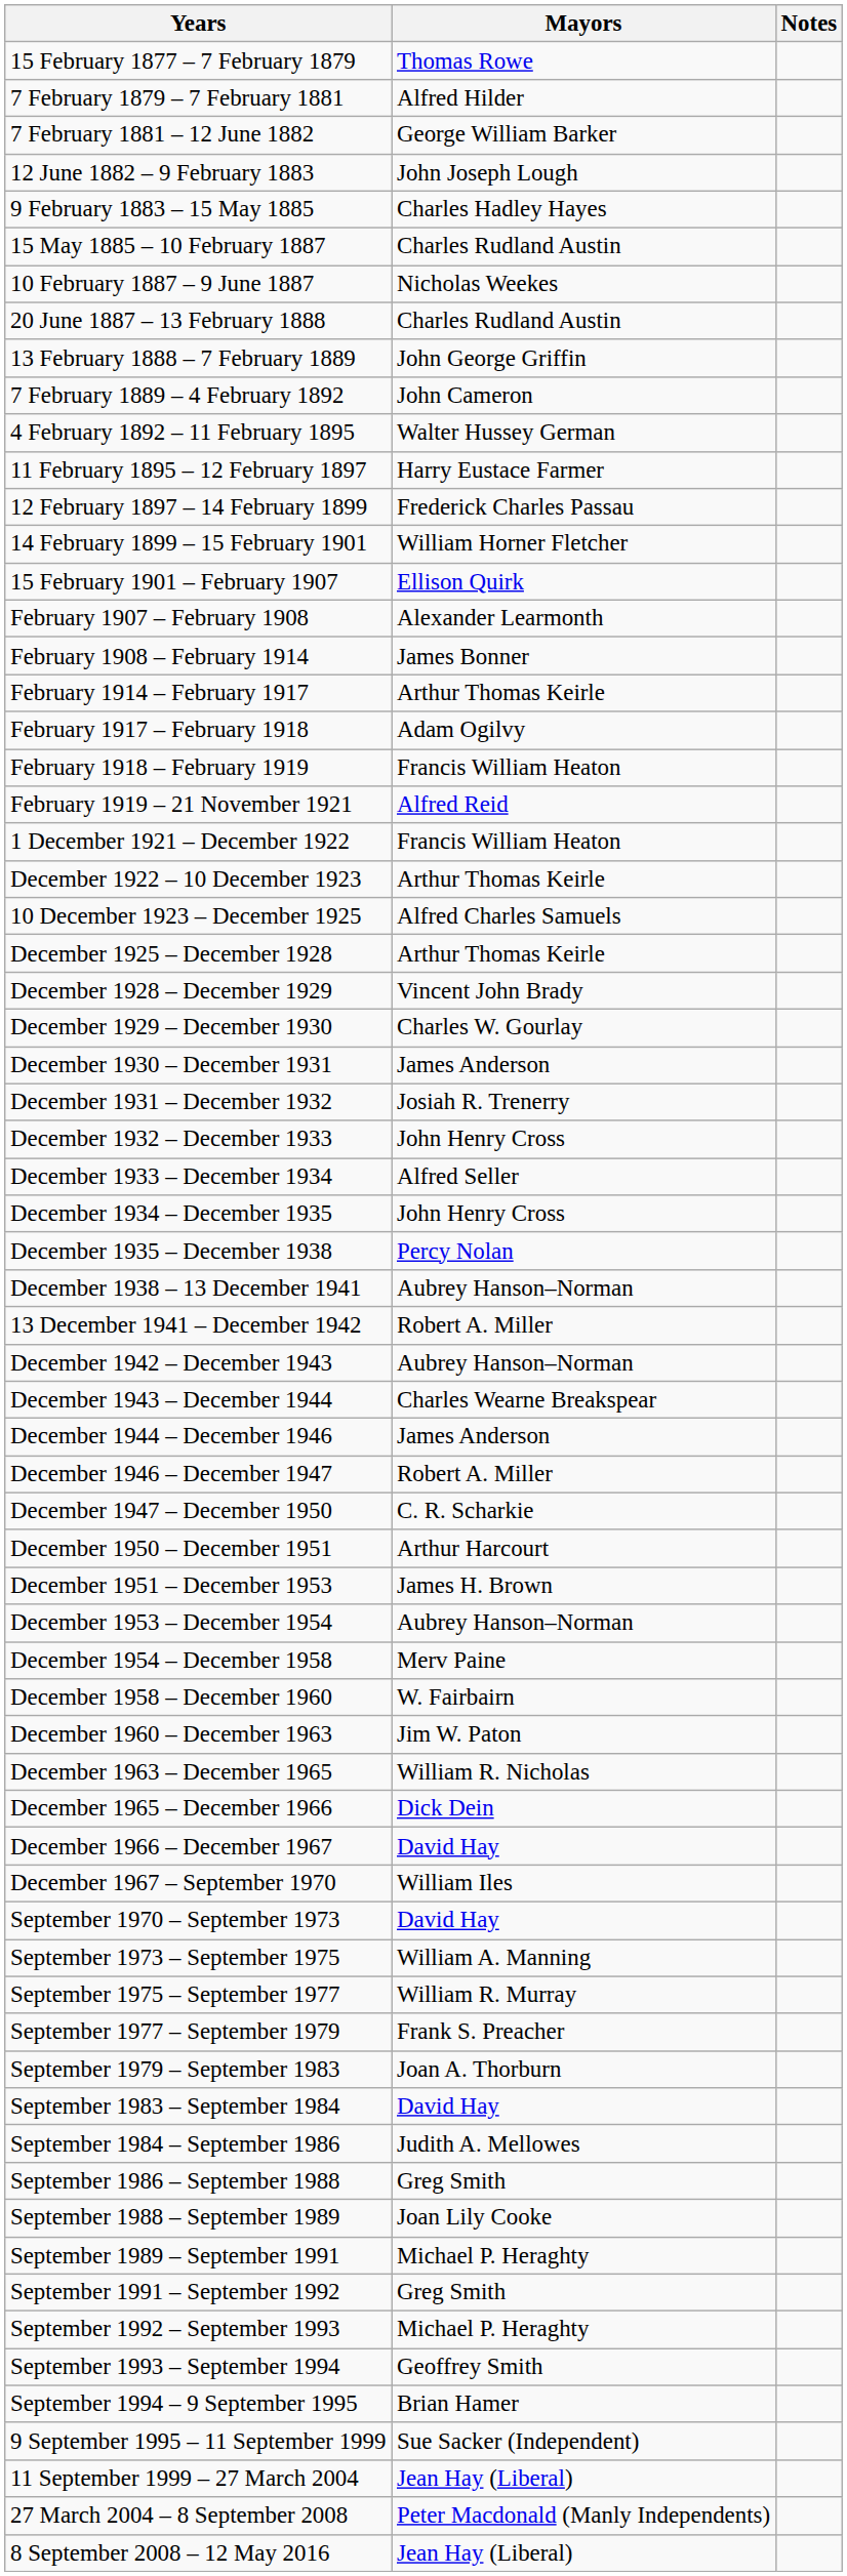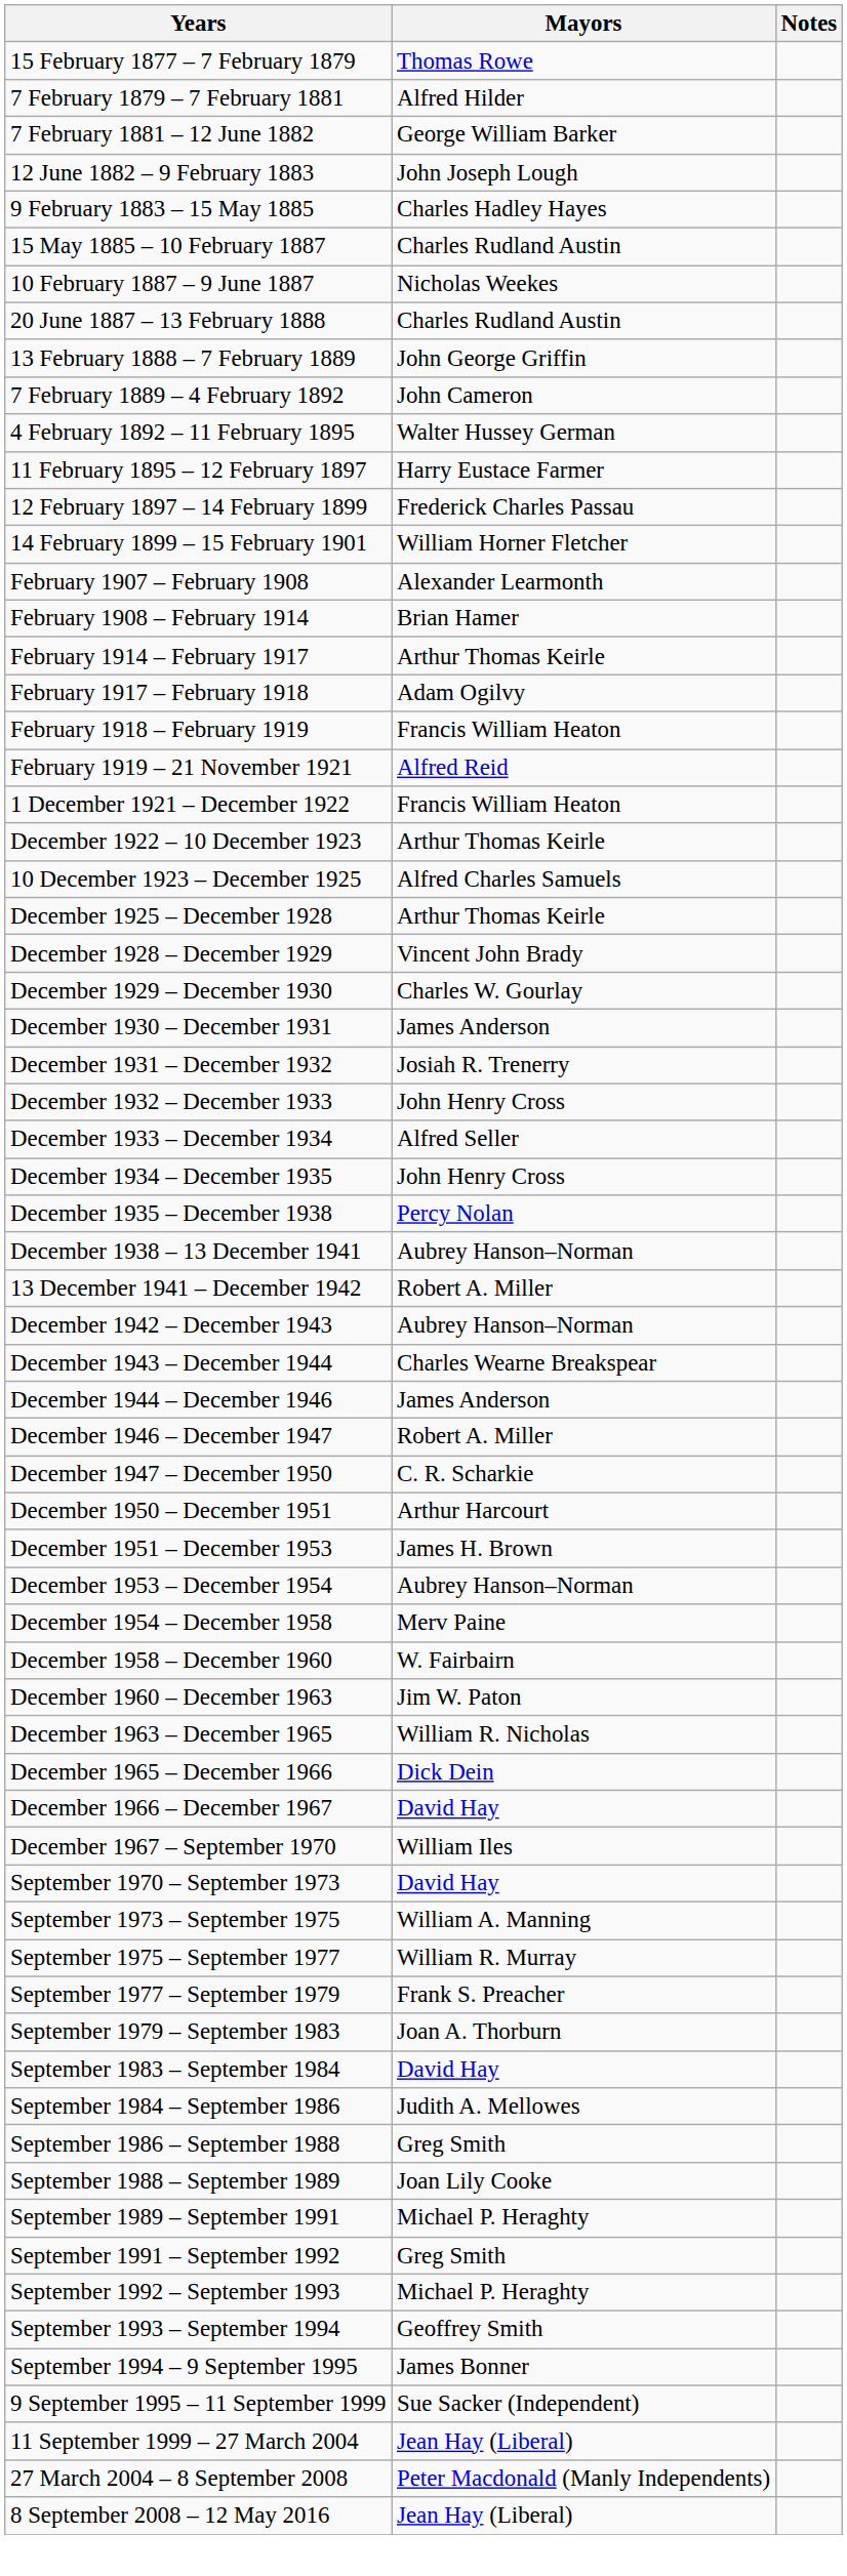- row: 15 February 1901 – February 1907 | Ellison Quirk
February 1908 – February 1914 | Mayors: James Bonner -> Brian Hamer
September 1994 – 9 September 1995 | Mayors: Brian Hamer -> James Bonner
